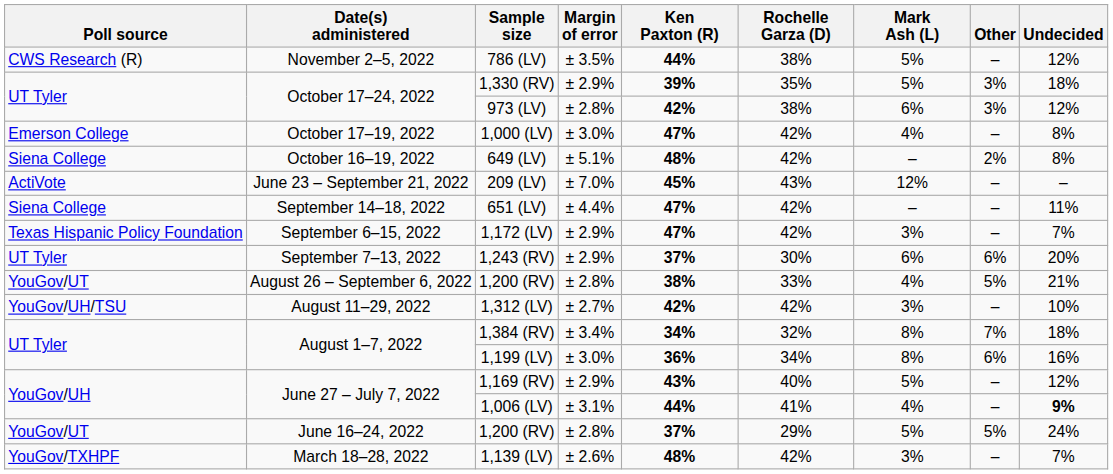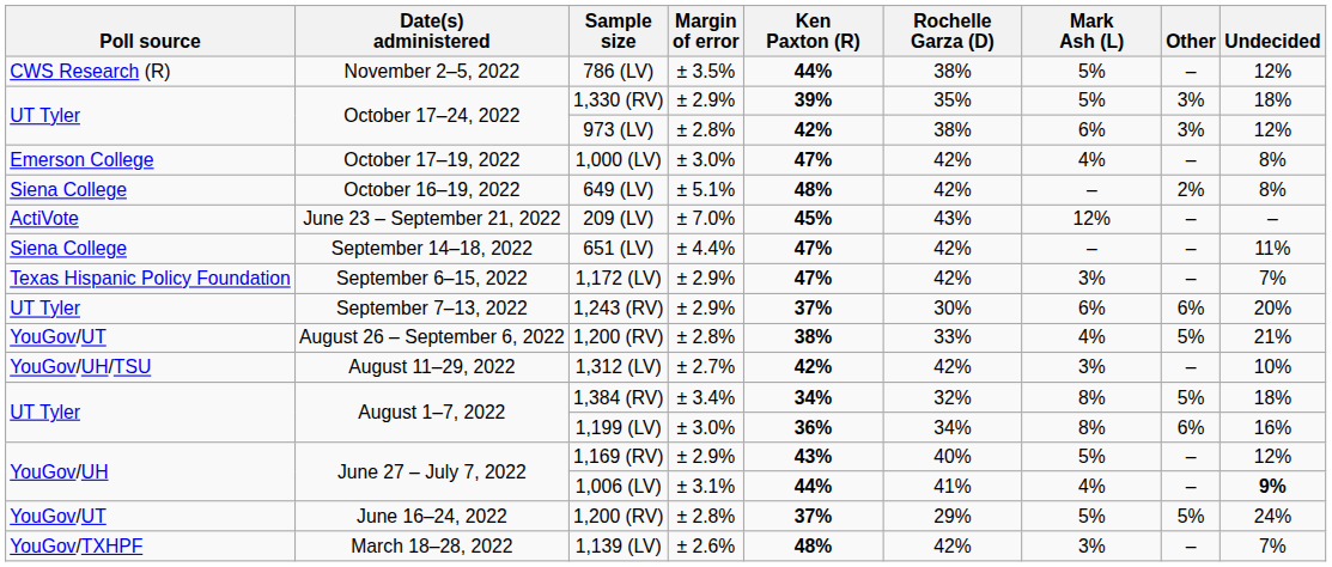1,384 (RV) | Other: 7% -> 5%
